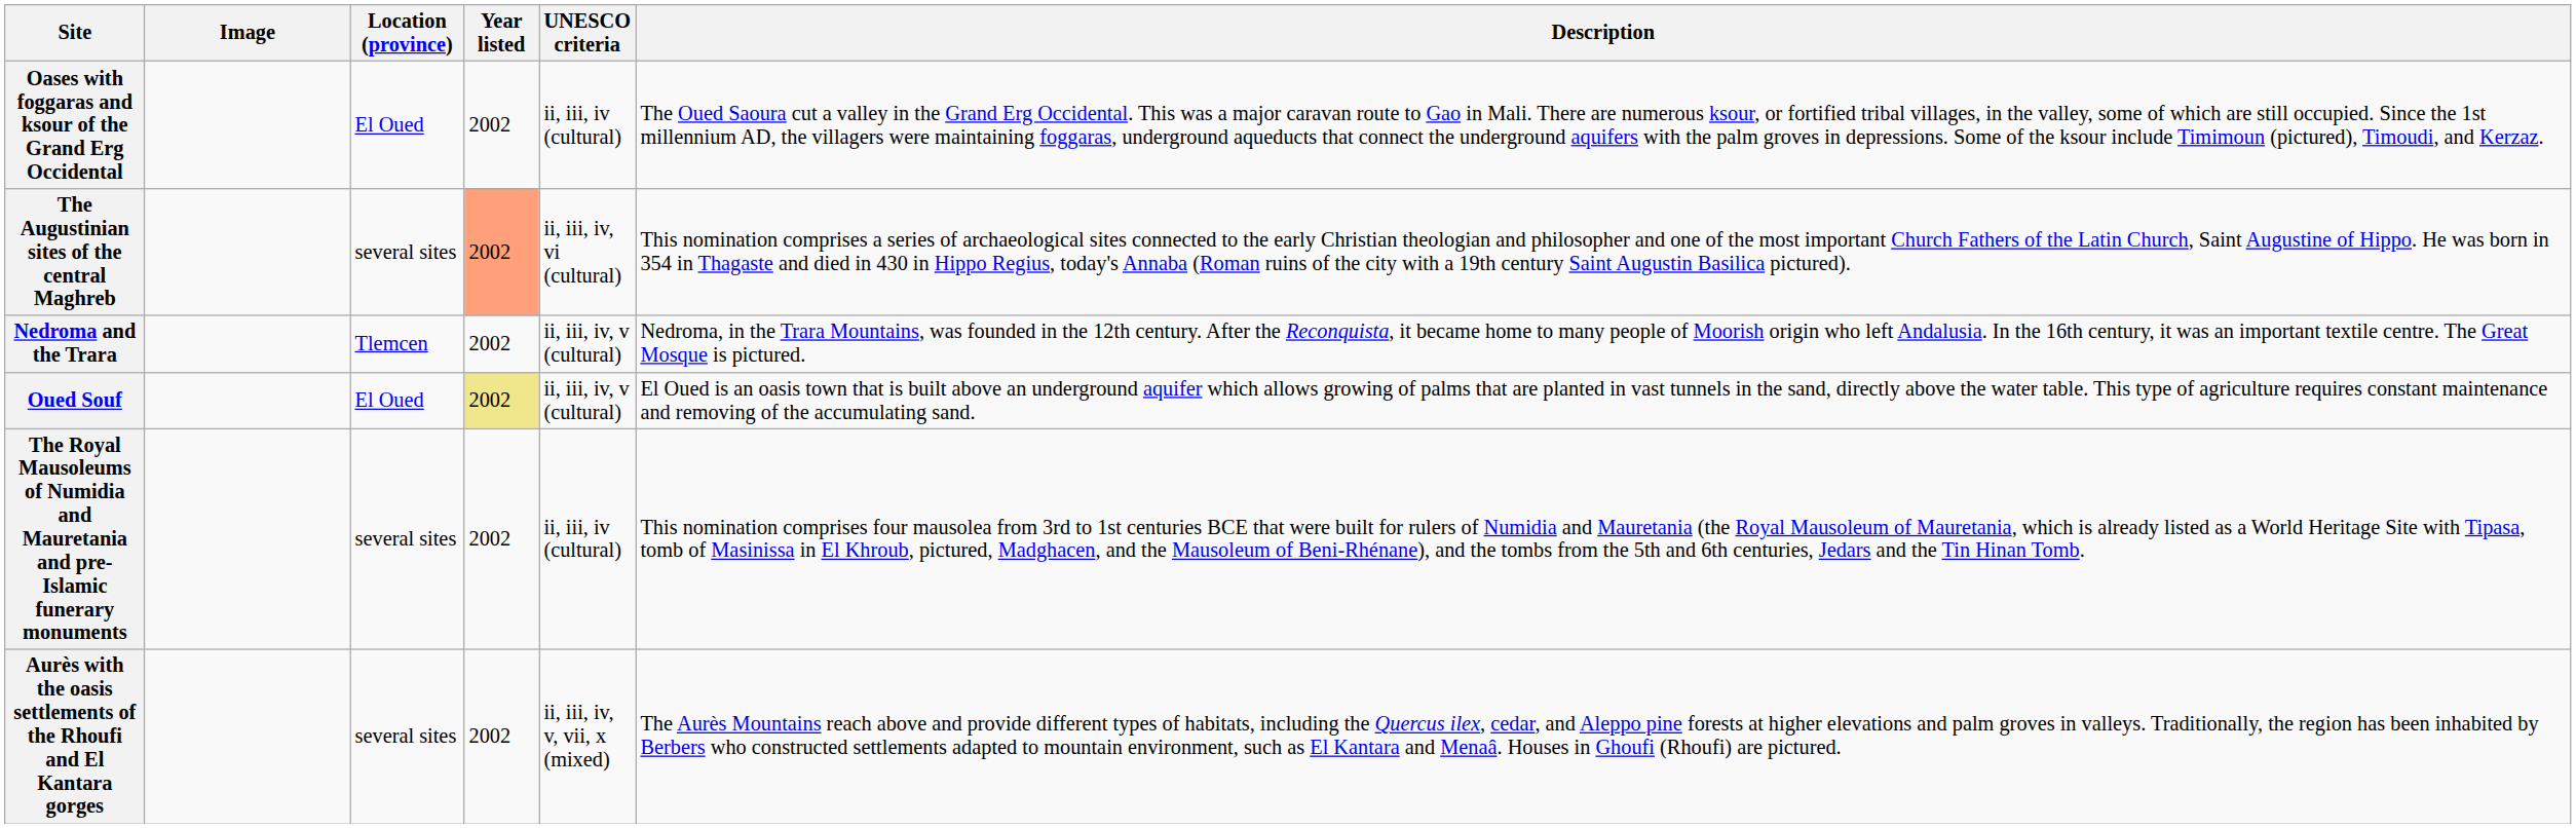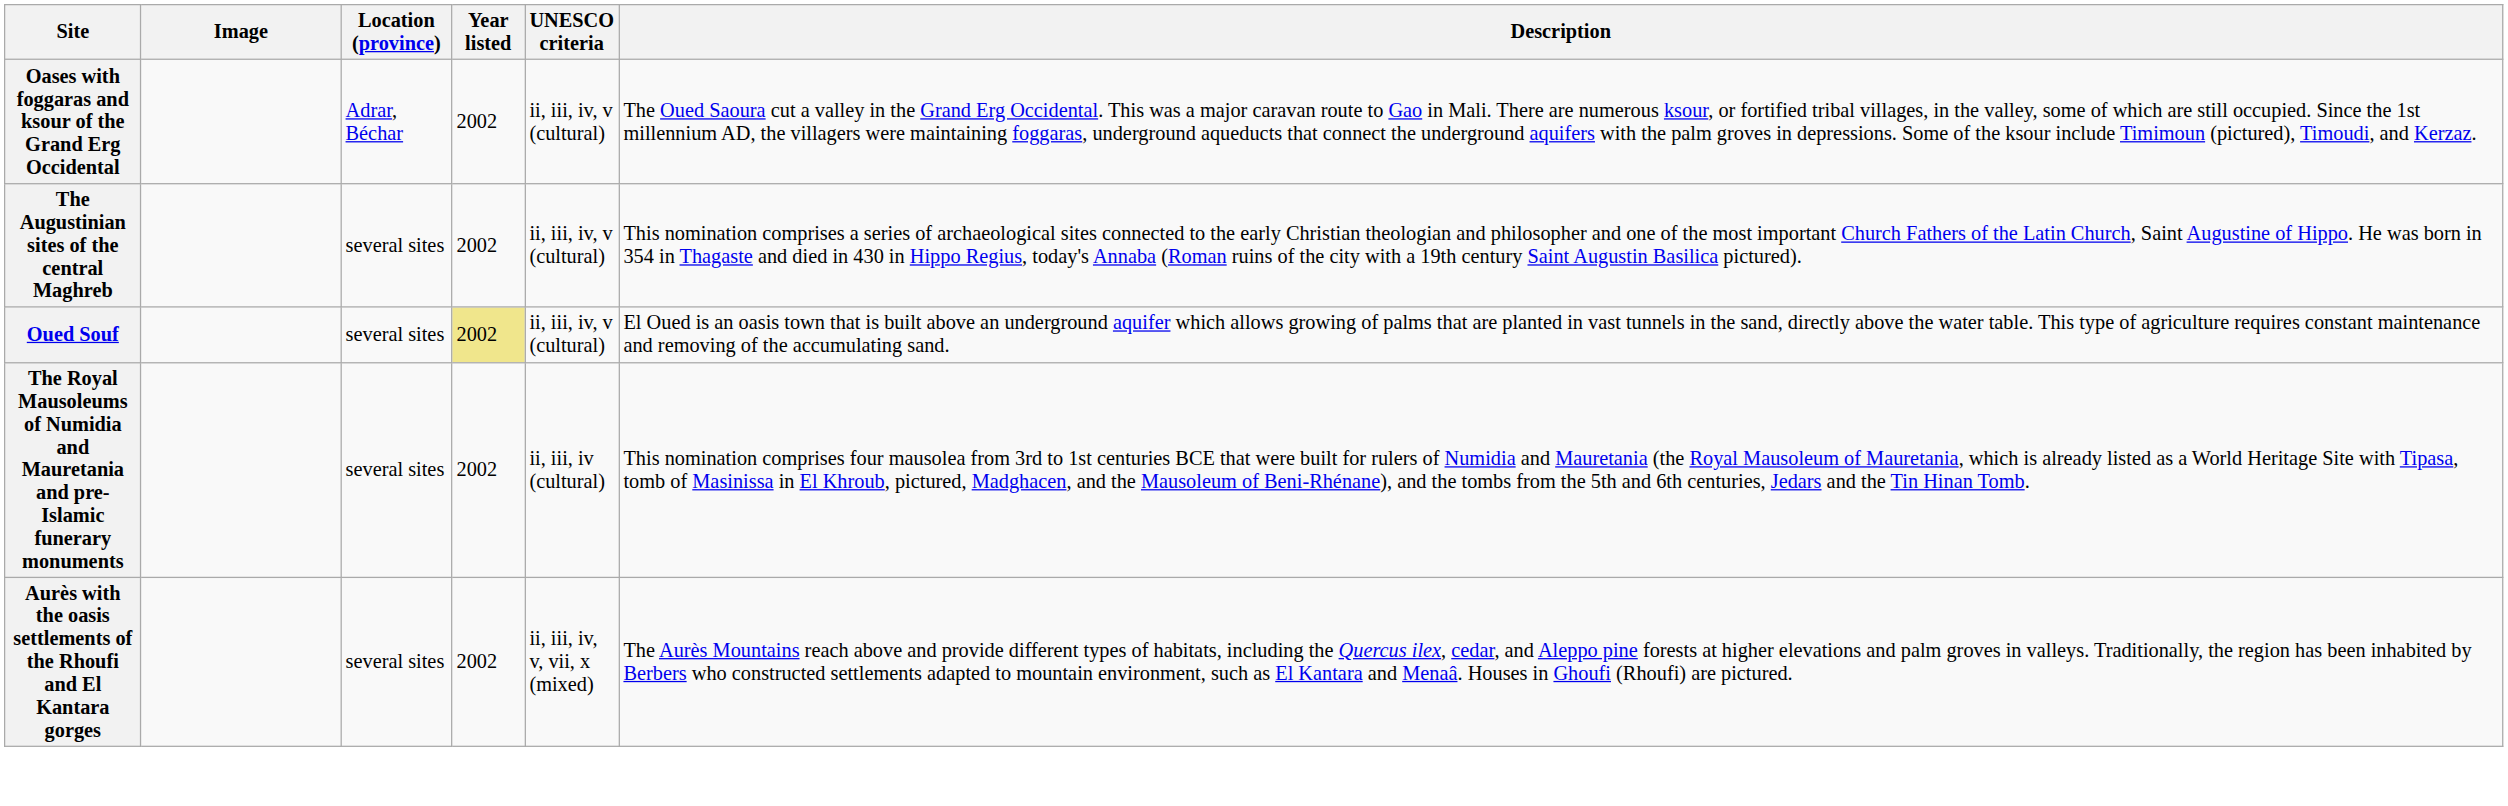Oases with foggaras and ksour of the Grand Erg Occidental | Location (province): El Oued -> Adrar, Béchar
Oases with foggaras and ksour of the Grand Erg Occidental | UNESCO criteria: ii, iii, iv (cultural) -> ii, iii, iv, v (cultural)
The Augustinian sites of the central Maghreb | Year listed: lightsalmon background -> no background
The Augustinian sites of the central Maghreb | UNESCO criteria: ii, iii, iv, vi (cultural) -> ii, iii, iv, v (cultural)
- row: Nedroma and the Trara | Tlemcen | 2002 | ii, iii, iv, v (cultural) | Nedroma, in the Trara Mountains, was founded in the 12th century. After the Reconquista, it became home to many people of Moorish origin who left Andalusia. In the 16th century, it was an important textile centre. The Great Mosque is pictured.
Oued Souf | Location (province): El Oued -> several sites
